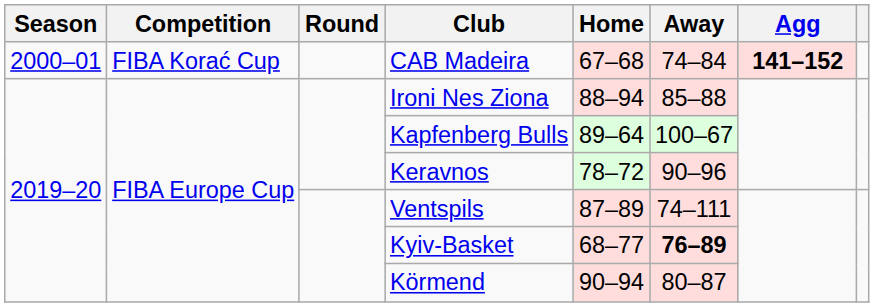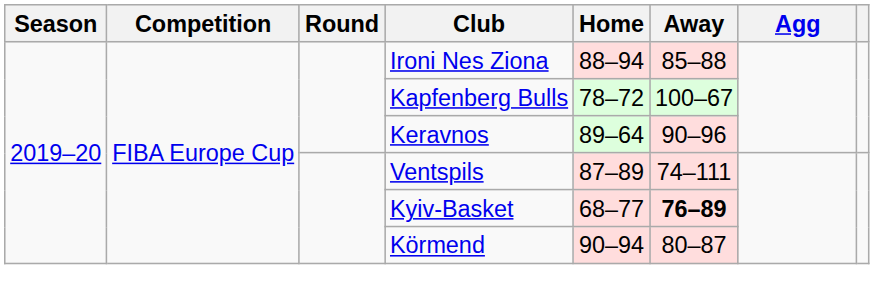- row: 2000–01 | FIBA Korać Cup | CAB Madeira | 67–68 | 74–84 | 141–152
Kapfenberg Bulls | Home: 89–64 -> 78–72
Keravnos | Home: 78–72 -> 89–64
